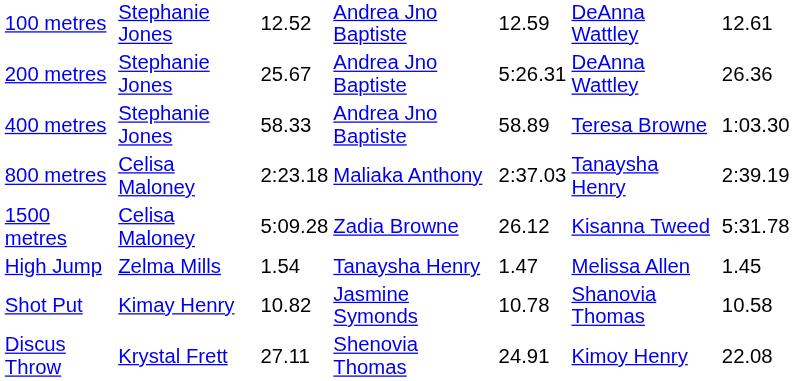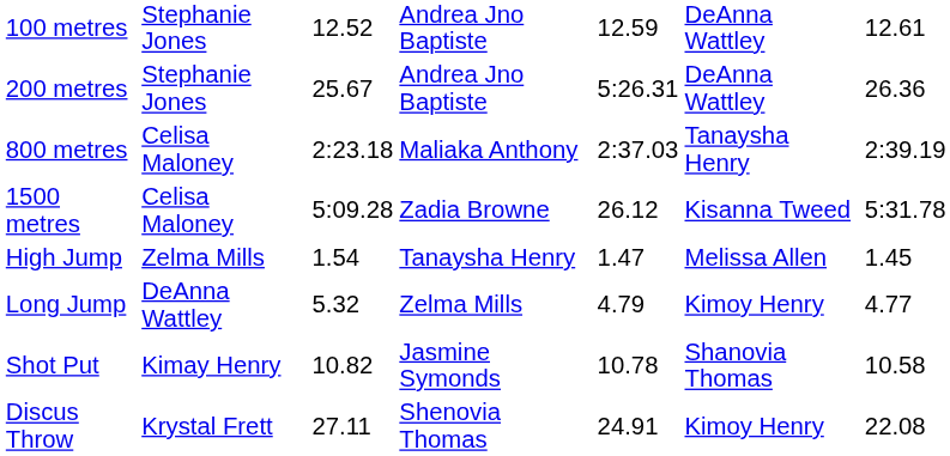- row: 400 metres | Stephanie Jones | 58.33 | Andrea Jno Baptiste | 58.89 | Teresa Browne | 1:03.30
+ row: Long Jump | DeAnna Wattley | 5.32 | Zelma Mills | 4.79 | Kimoy Henry | 4.77
